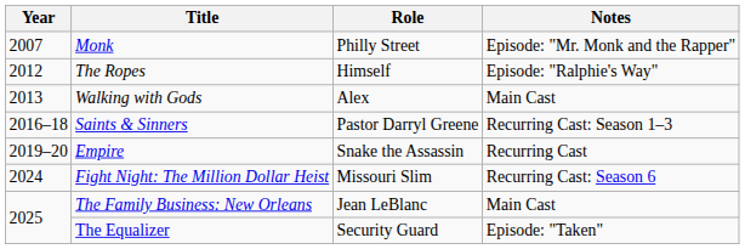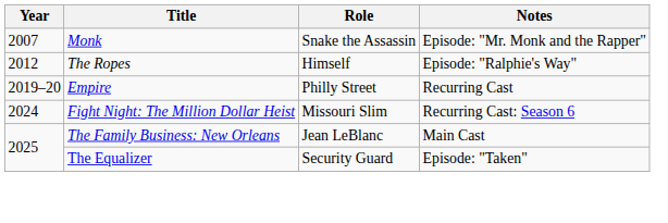Monk | Role: Philly Street -> Snake the Assassin
- row: 2013 | Walking with Gods | Alex | Main Cast
- row: 2016–18 | Saints & Sinners | Pastor Darryl Greene | Recurring Cast: Season 1–3
Empire | Role: Snake the Assassin -> Philly Street
